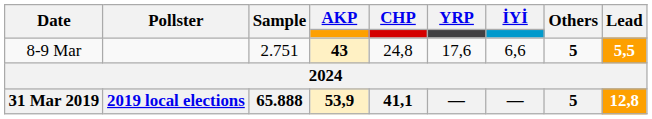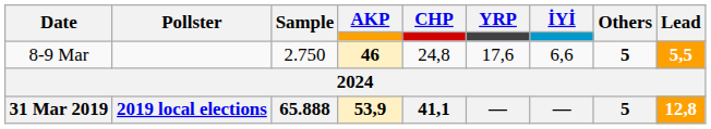8-9 Mar | Sample: 2.751 -> 2.750
8-9 Mar | AKP: 43 -> 46
